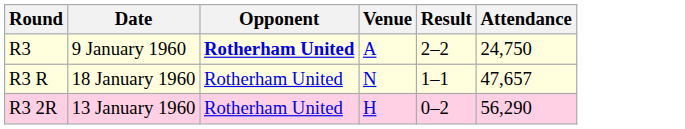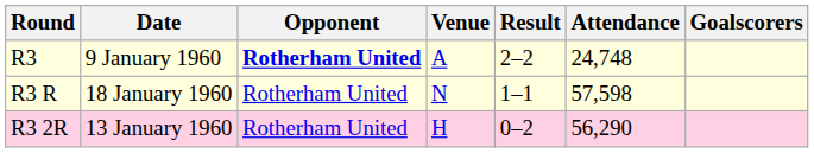+ column: Goalscorers
R3 | Attendance: 24,750 -> 24,748
R3 R | Attendance: 47,657 -> 57,598
